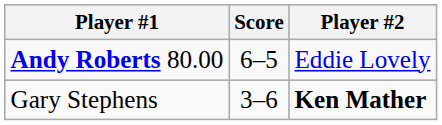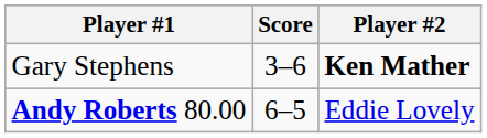rows swapped: Gary Stephens <-> Andy Roberts 80.00
